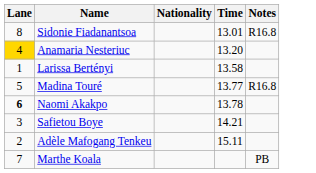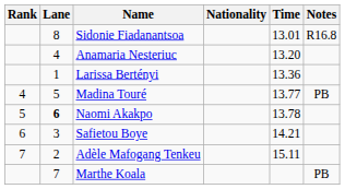+ column: Rank | 4 | 5 | 6 | 7
Anamaria Nesteriuc | Lane: gold background -> no background
Larissa Bertényi | Time: 13.58 -> 13.36
Madina Touré | Notes: R16.8 -> PB
